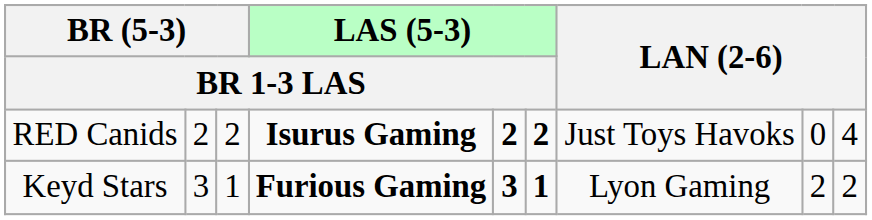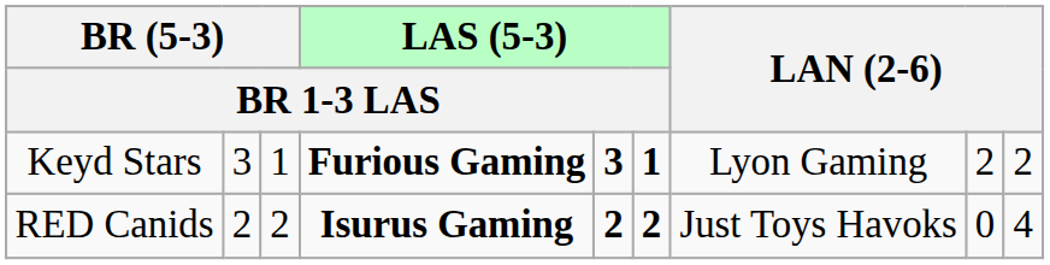rows swapped: Keyd Stars <-> RED Canids
